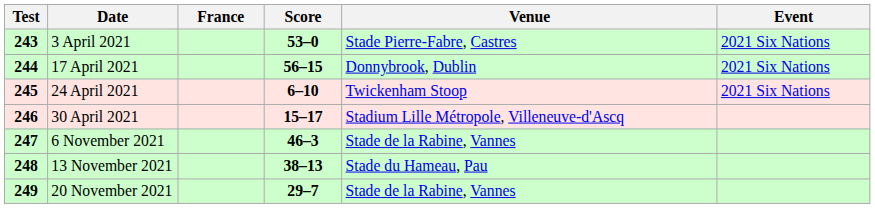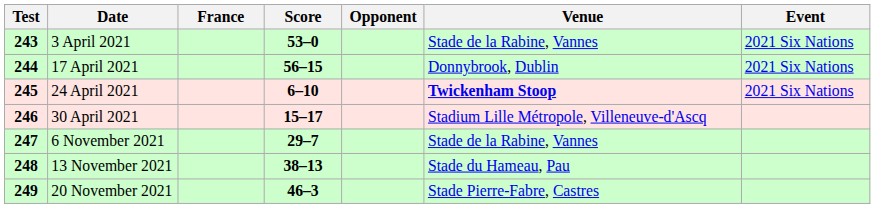+ column: Opponent
3 April 2021 | Venue: Stade Pierre-Fabre, Castres -> Stade de la Rabine, Vannes
24 April 2021 | Venue: normal -> bold
6 November 2021 | Score: 46–3 -> 29–7
20 November 2021 | Score: 29–7 -> 46–3
20 November 2021 | Venue: Stade de la Rabine, Vannes -> Stade Pierre-Fabre, Castres
